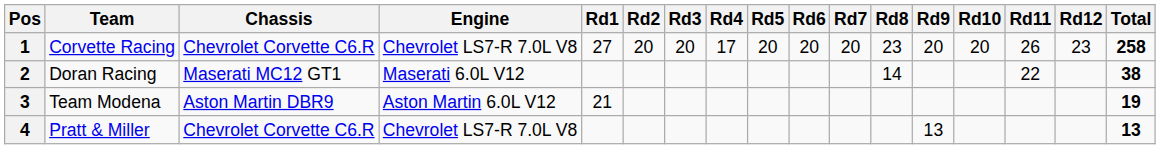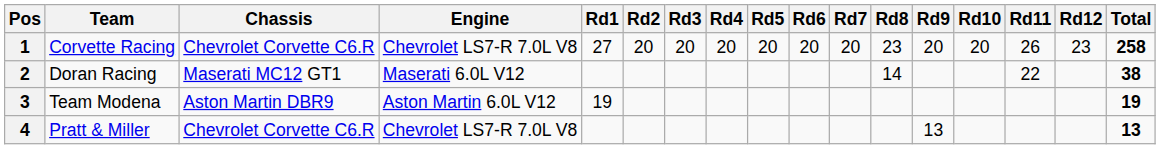1 | Rd4: 17 -> 20
3 | Rd1: 21 -> 19
